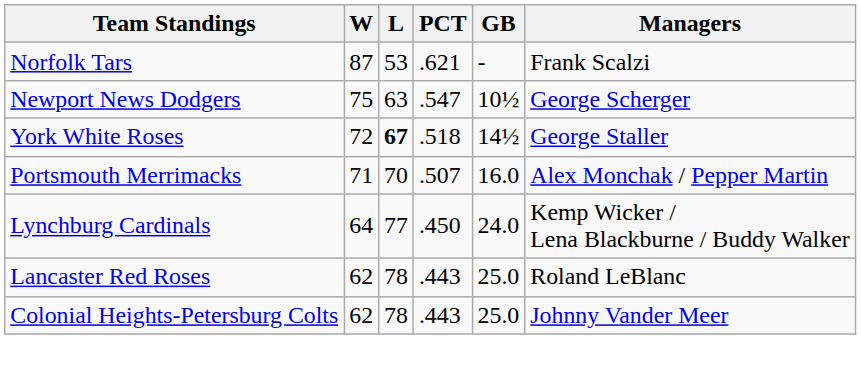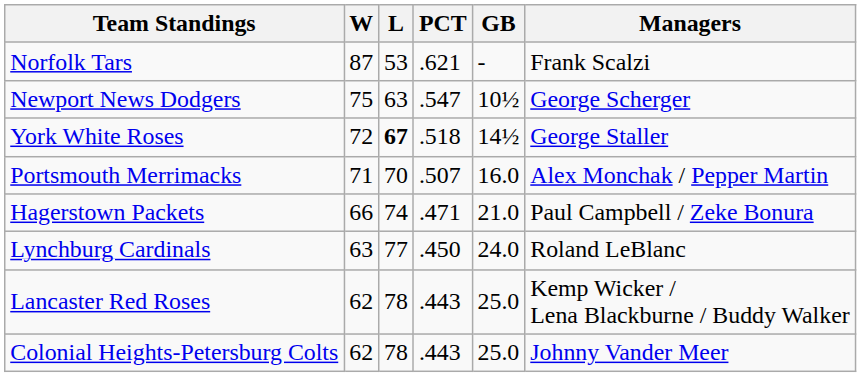+ row: Hagerstown Packets | 66 | 74 | .471 | 21.0 | Paul Campbell / Zeke Bonura
Lynchburg Cardinals | W: 64 -> 63
Lynchburg Cardinals | Managers: Kemp Wicker / Lena Blackburne / Buddy Walker -> Roland LeBlanc
Lancaster Red Roses | Managers: Roland LeBlanc -> Kemp Wicker / Lena Blackburne / Buddy Walker
